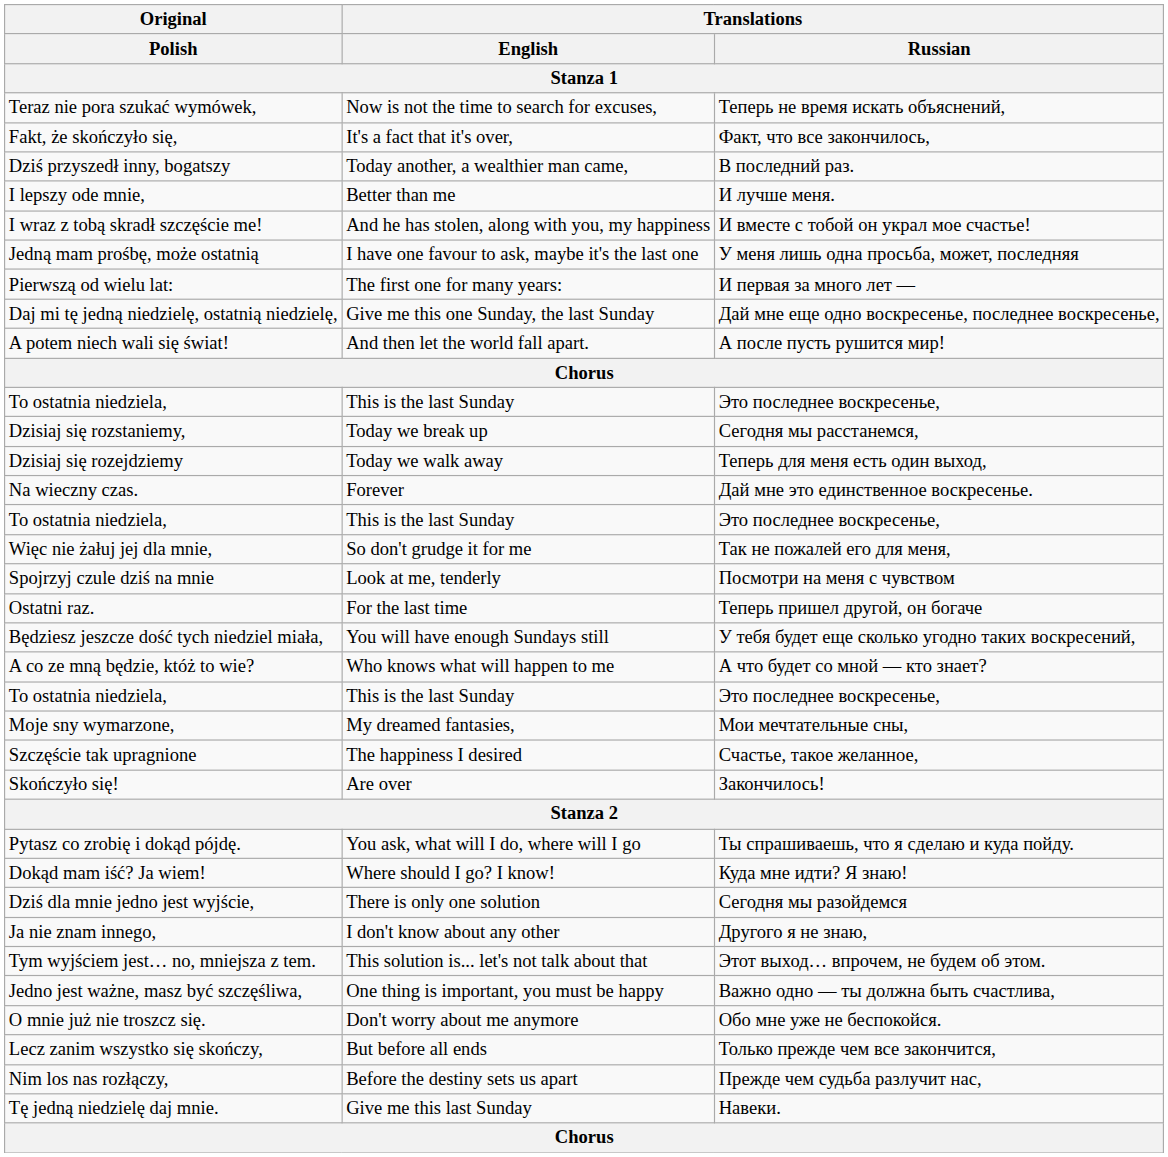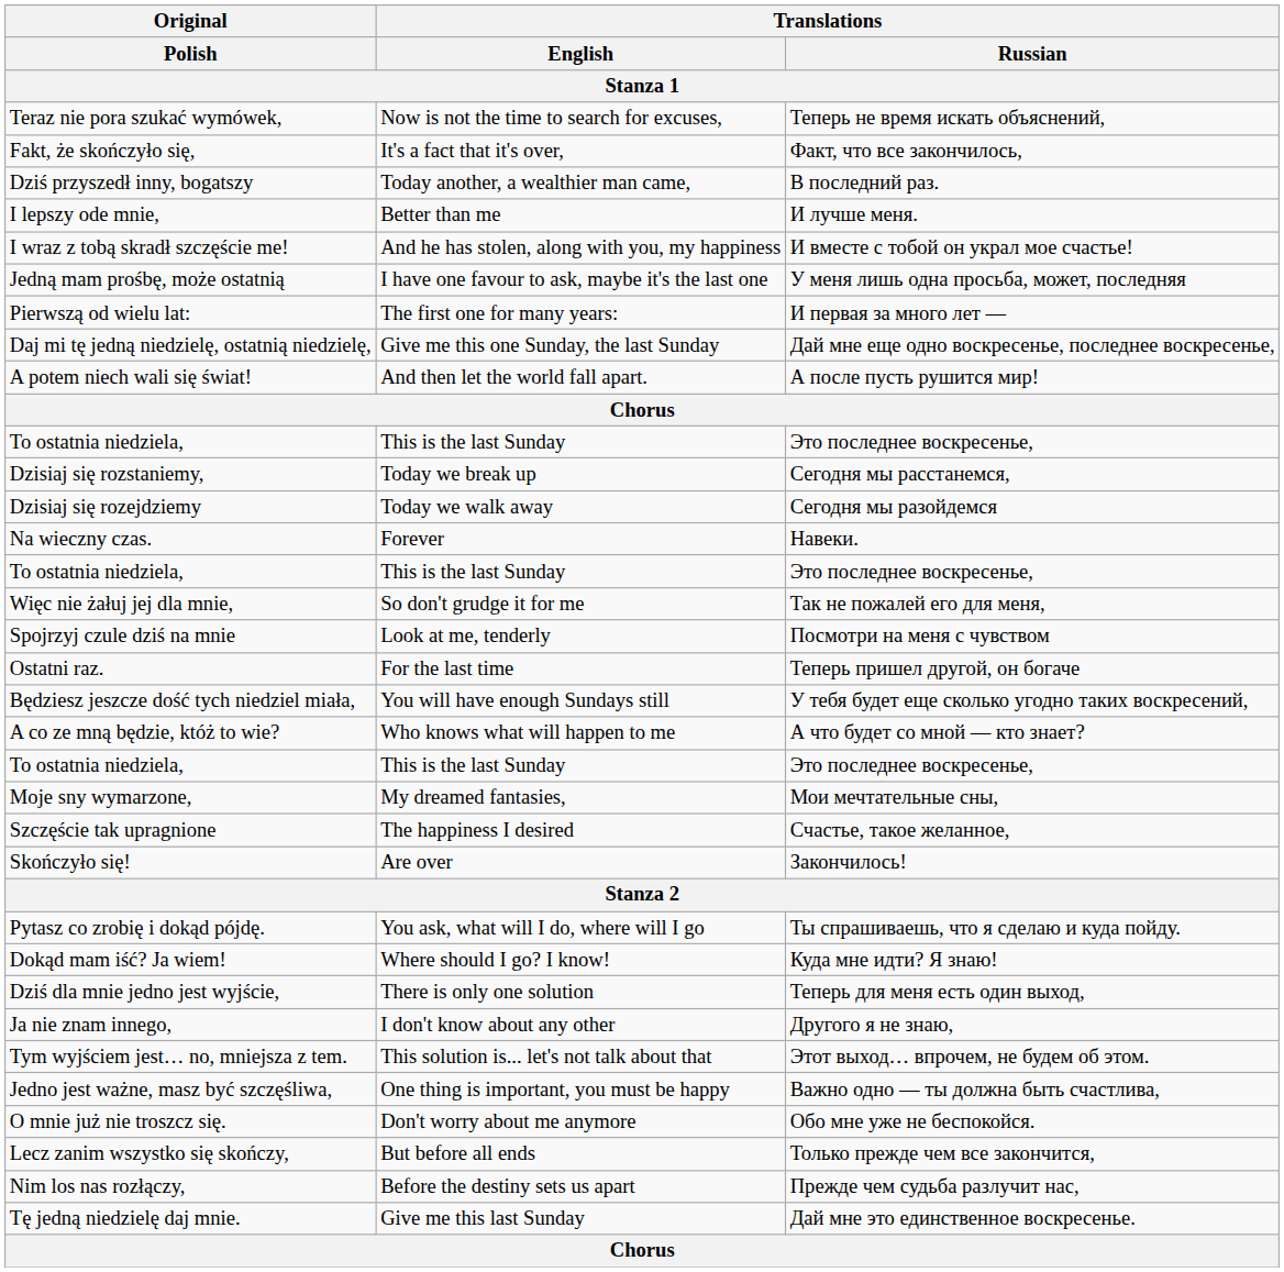Dzisiaj się rozejdziemy | Translations / Russian: Теперь для меня есть один выход, -> Сегодня мы разойдемся
Na wieczny czas. | Translations / Russian: Дай мне это единственное воскресенье. -> Навеки.
Dziś dla mnie jedno jest wyjście, | Translations / Russian: Сегодня мы разойдемся -> Теперь для меня есть один выход,
Tę jedną niedzielę daj mnie. | Translations / Russian: Навеки. -> Дай мне это единственное воскресенье.
